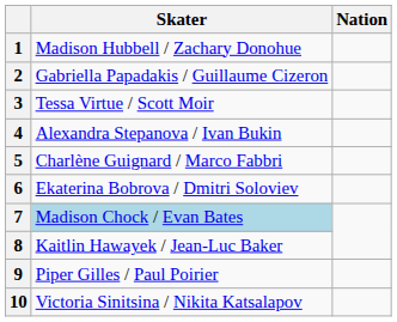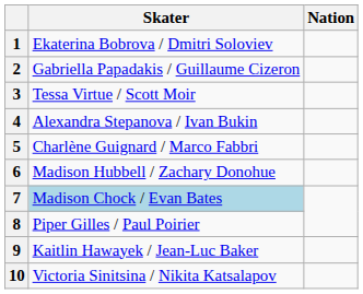1 | Skater: Madison Hubbell / Zachary Donohue -> Ekaterina Bobrova / Dmitri Soloviev
6 | Skater: Ekaterina Bobrova / Dmitri Soloviev -> Madison Hubbell / Zachary Donohue
8 | Skater: Kaitlin Hawayek / Jean-Luc Baker -> Piper Gilles / Paul Poirier
9 | Skater: Piper Gilles / Paul Poirier -> Kaitlin Hawayek / Jean-Luc Baker
